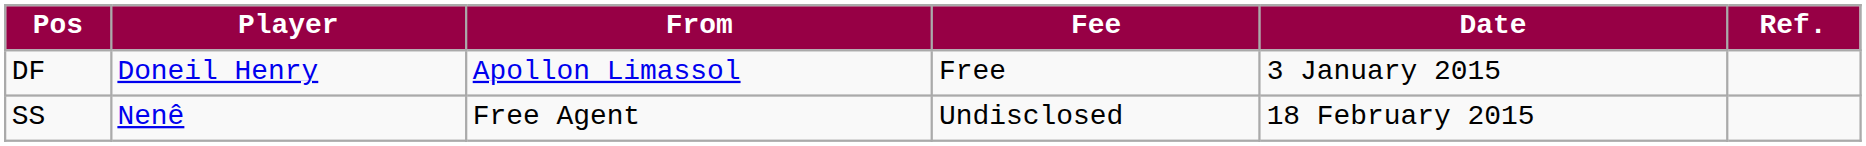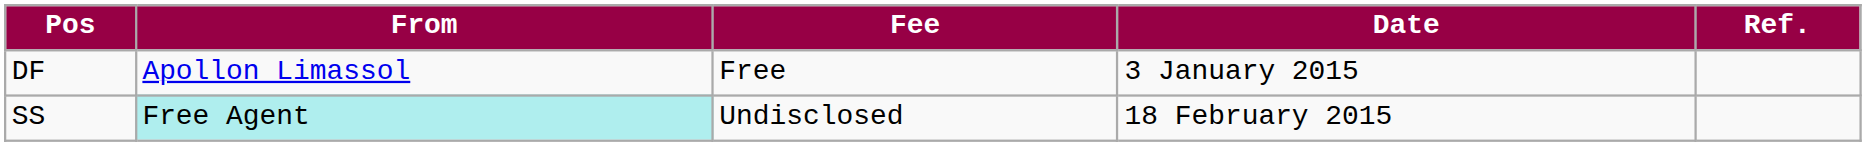- column: Player | Doneil Henry | Nenê
SS | From: no background -> paleturquoise background
